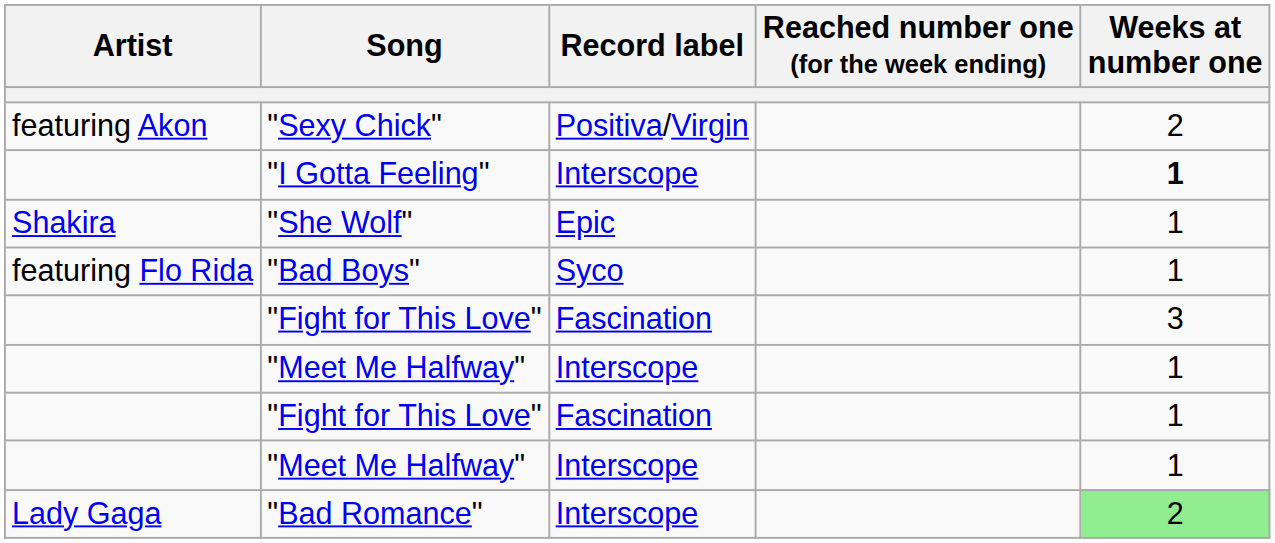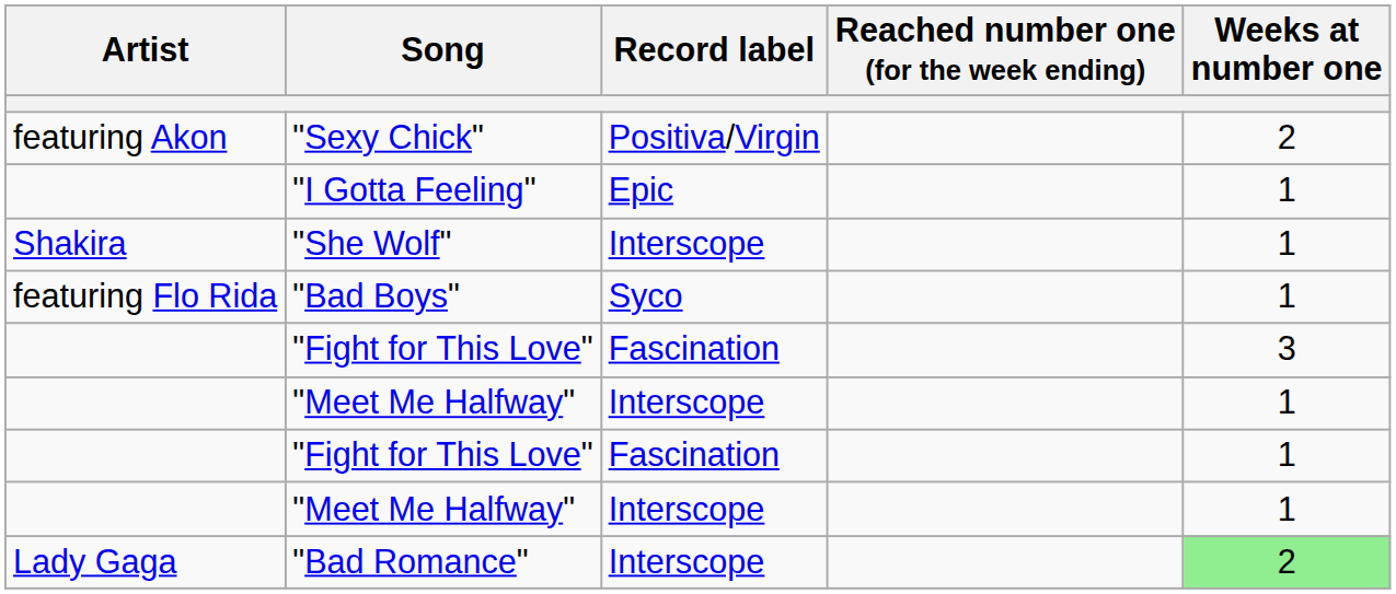"I Gotta Feeling" | Record label: Interscope -> Epic
"I Gotta Feeling" | Weeks at number one: bold -> normal
"She Wolf" | Record label: Epic -> Interscope
